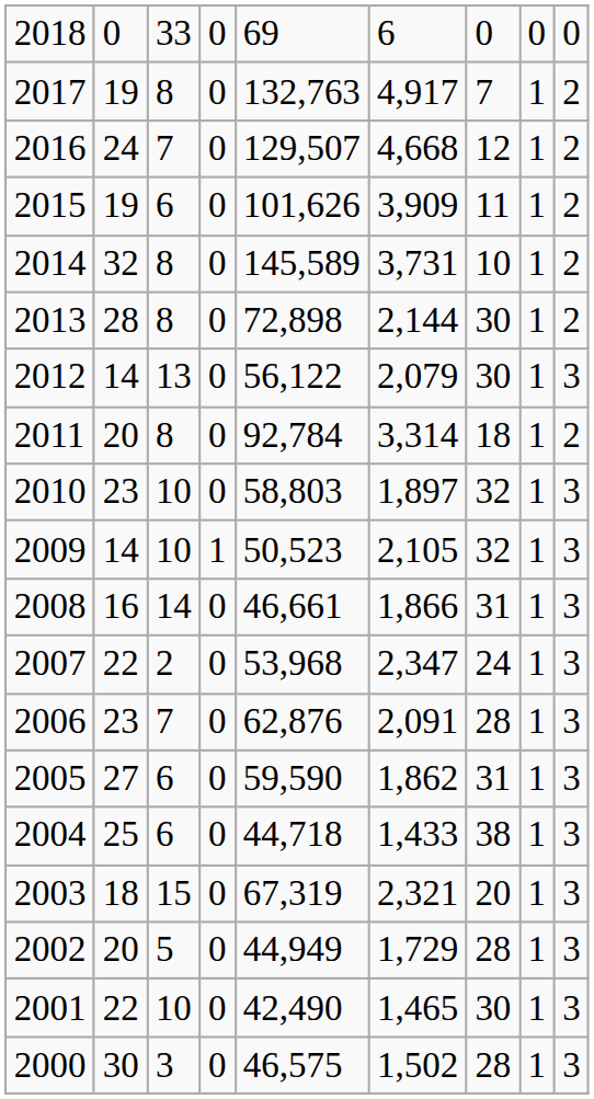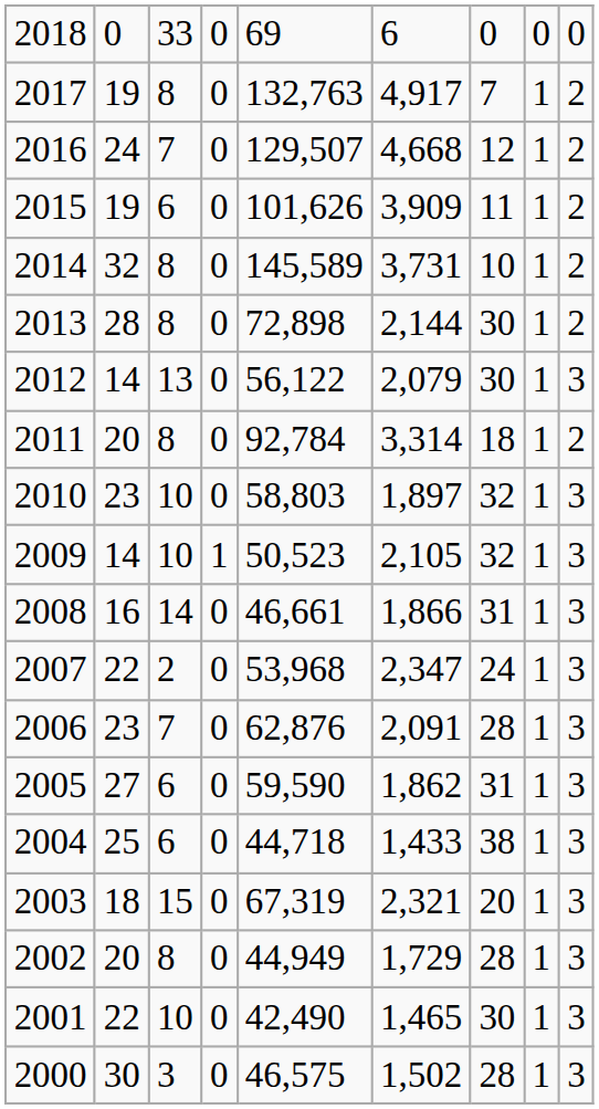2002 | column 3: 5 -> 8
